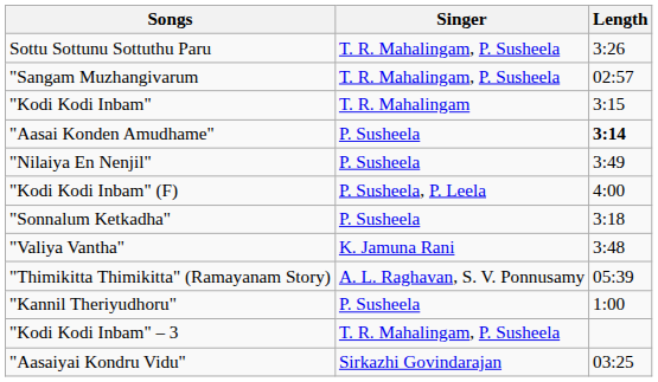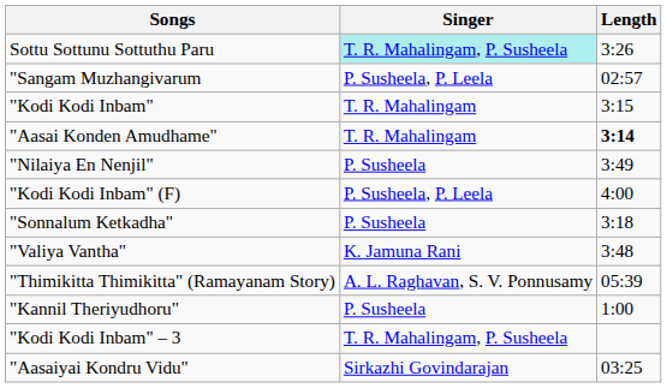Sottu Sottunu Sottuthu Paru | Singer: no background -> paleturquoise background
"Sangam Muzhangivarum | Singer: T. R. Mahalingam, P. Susheela -> P. Susheela, P. Leela
"Aasai Konden Amudhame" | Singer: P. Susheela -> T. R. Mahalingam
